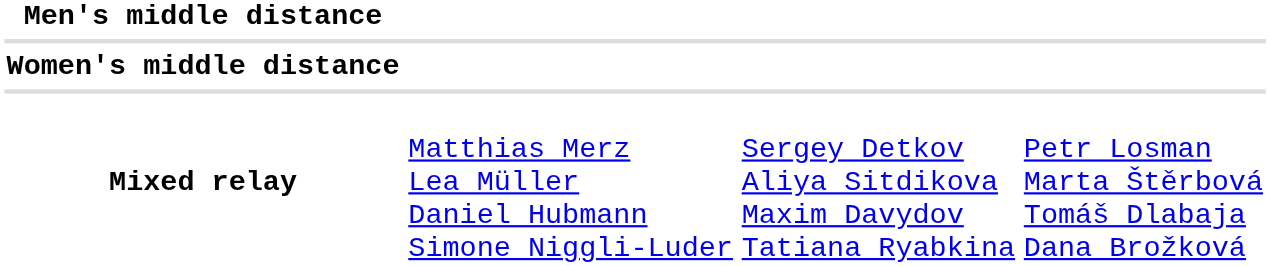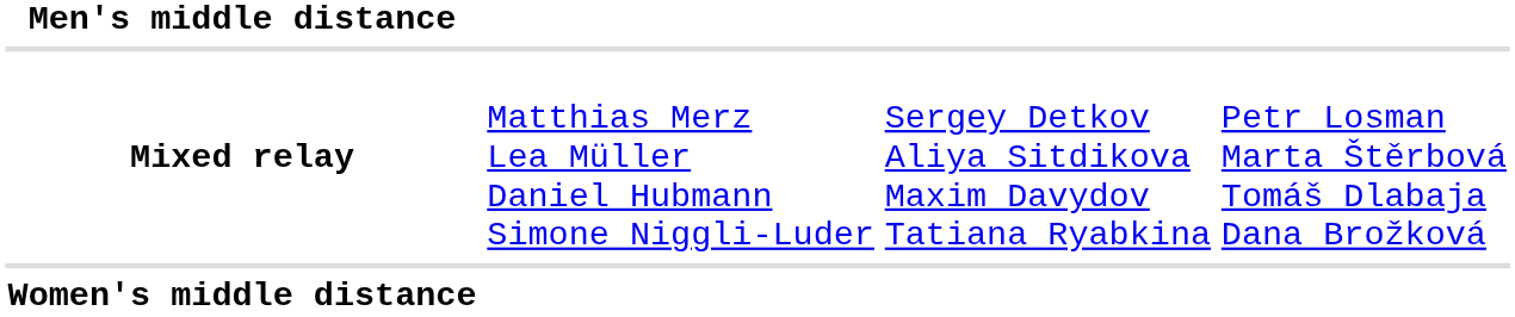rows swapped: Women's middle distance <-> Mixed relay
